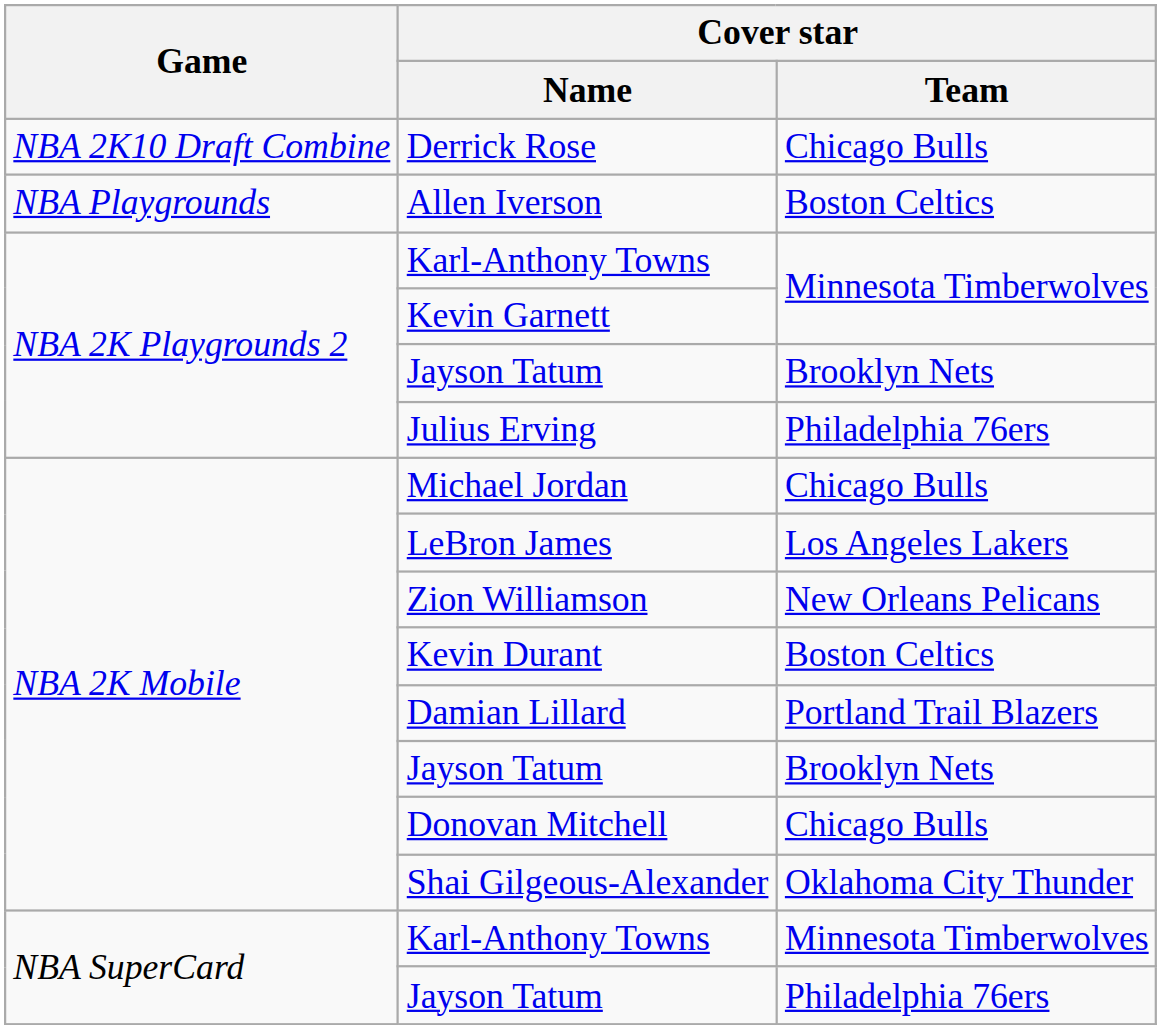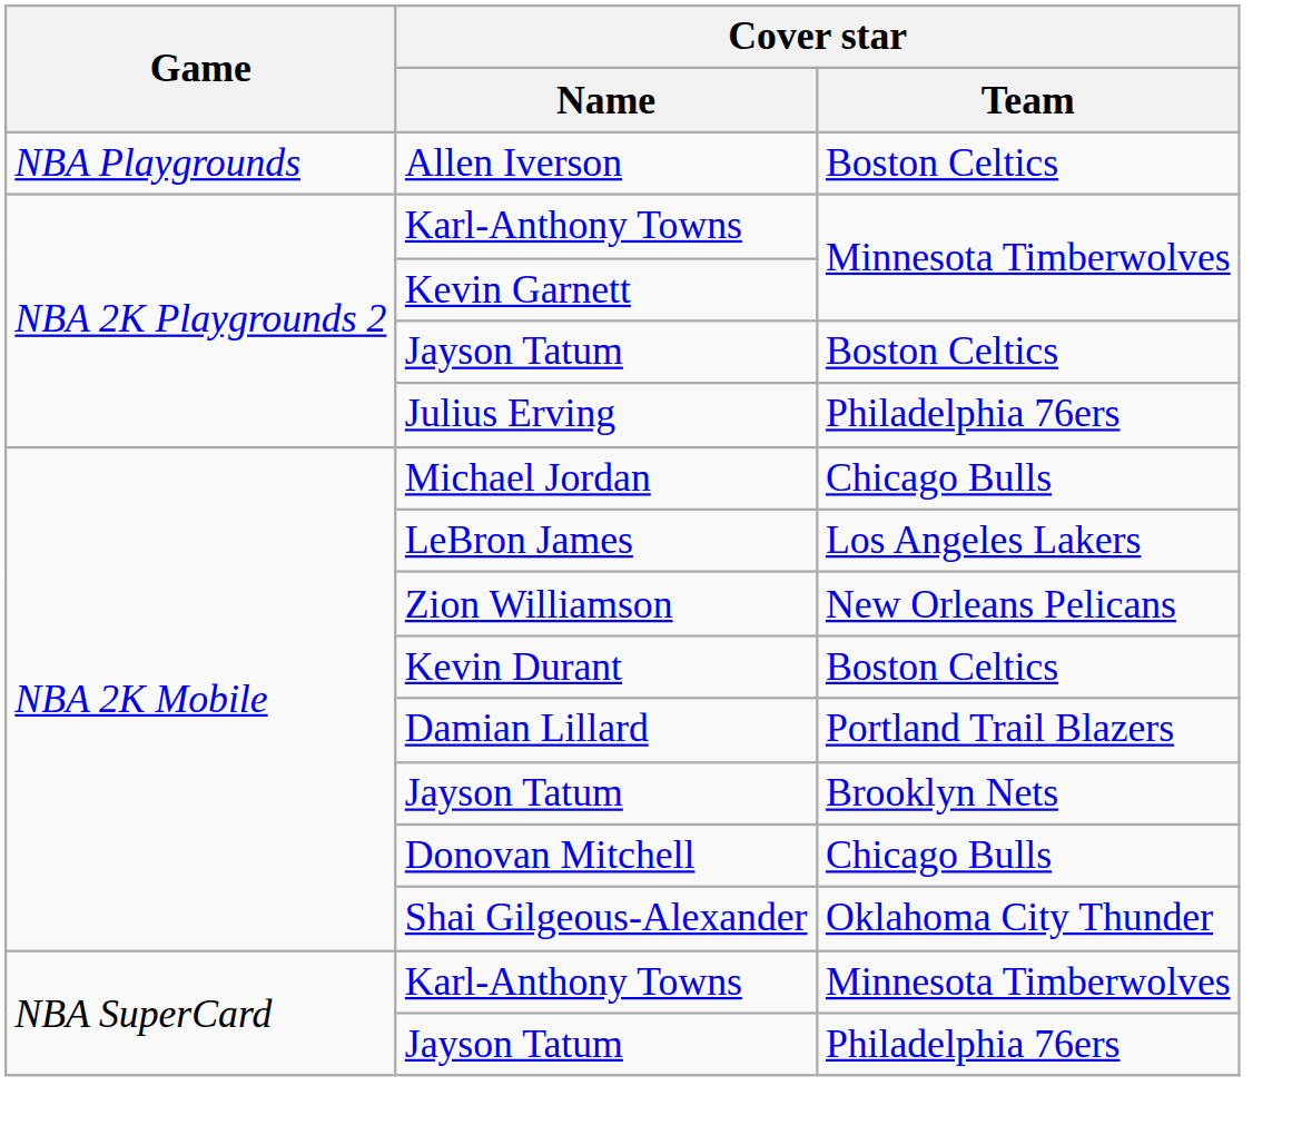- row: NBA 2K10 Draft Combine | Derrick Rose | Chicago Bulls
NBA 2K Playgrounds 2 / Jayson Tatum | Cover star / Team: Brooklyn Nets -> Boston Celtics
